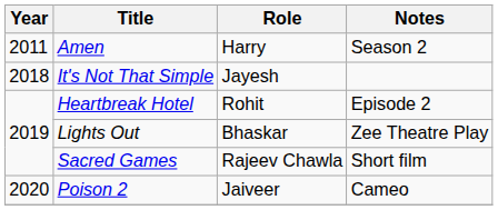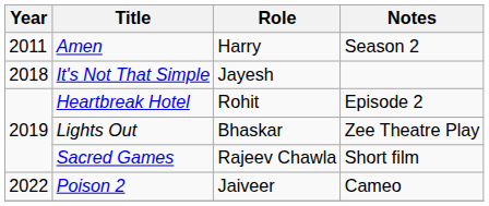Poison 2 | Year: 2020 -> 2022
